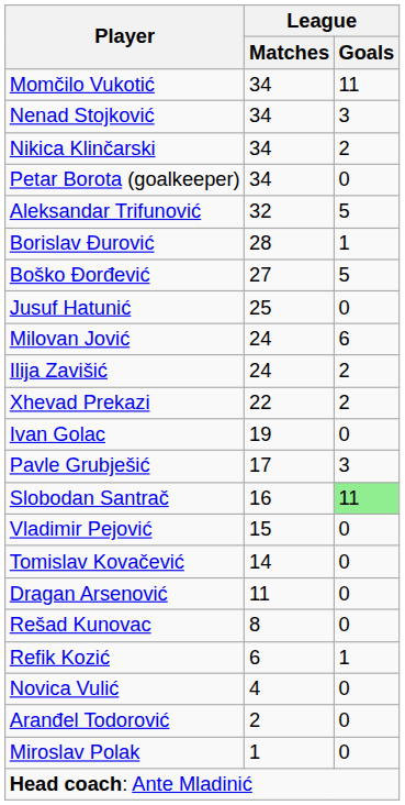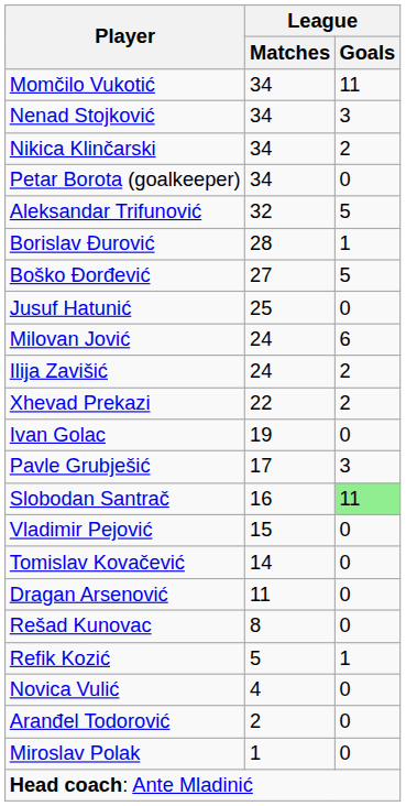Refik Kozić | League / Matches: 6 -> 5
